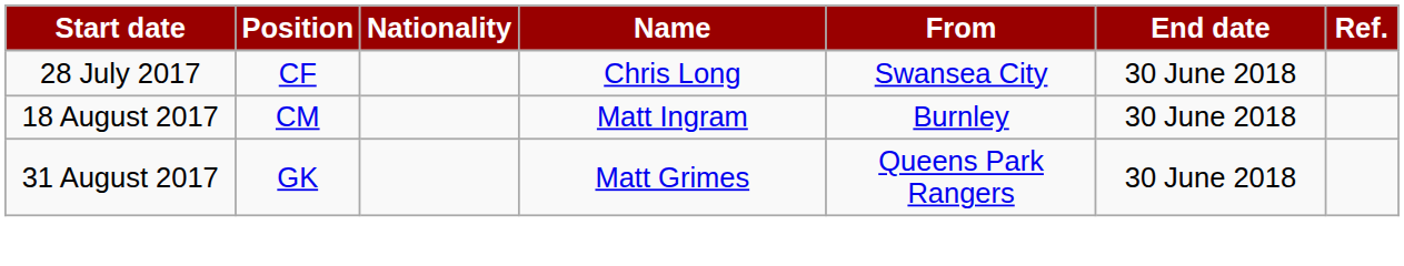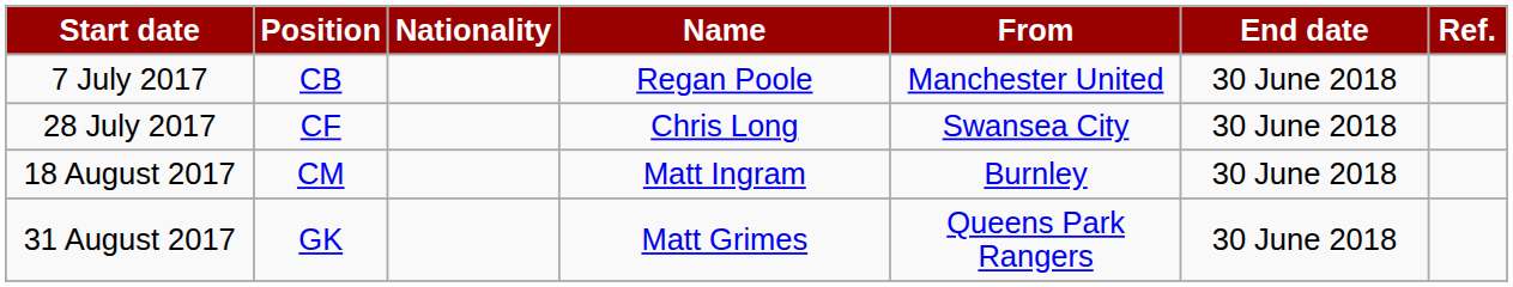+ row: 7 July 2017 | CB | Regan Poole | Manchester United | 30 June 2018
